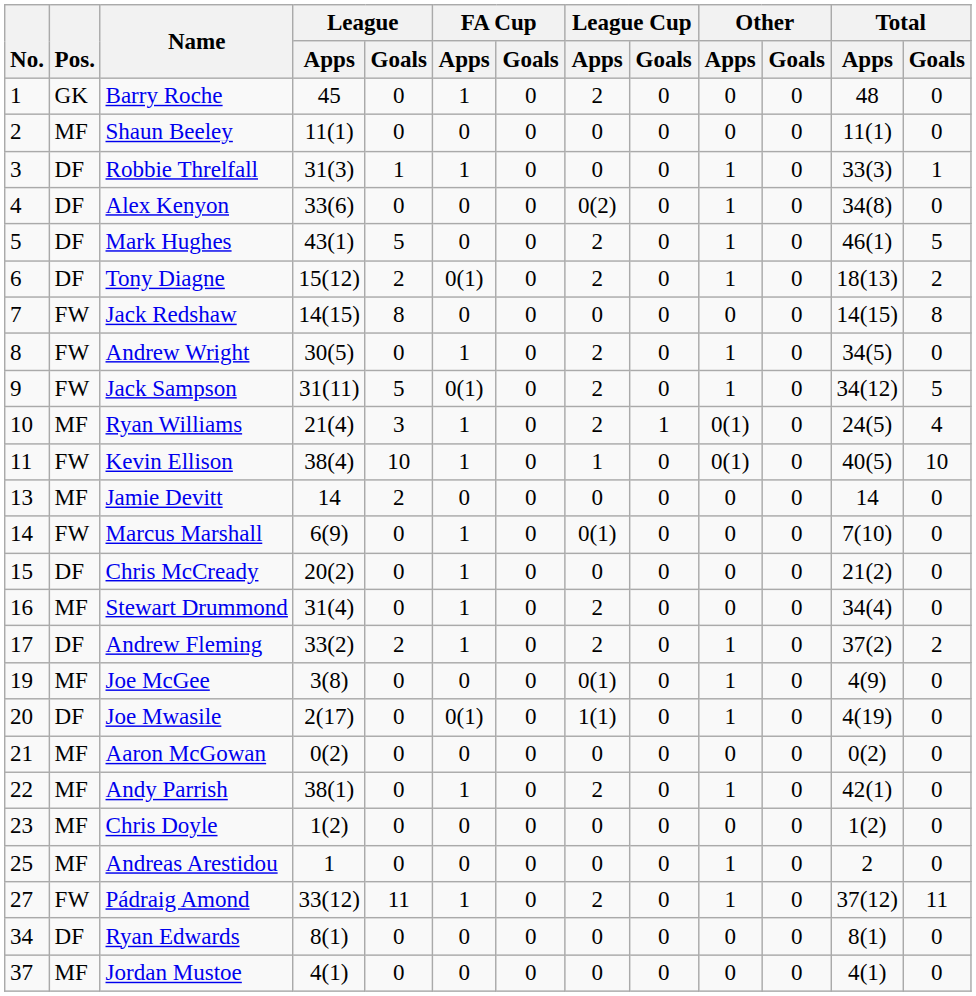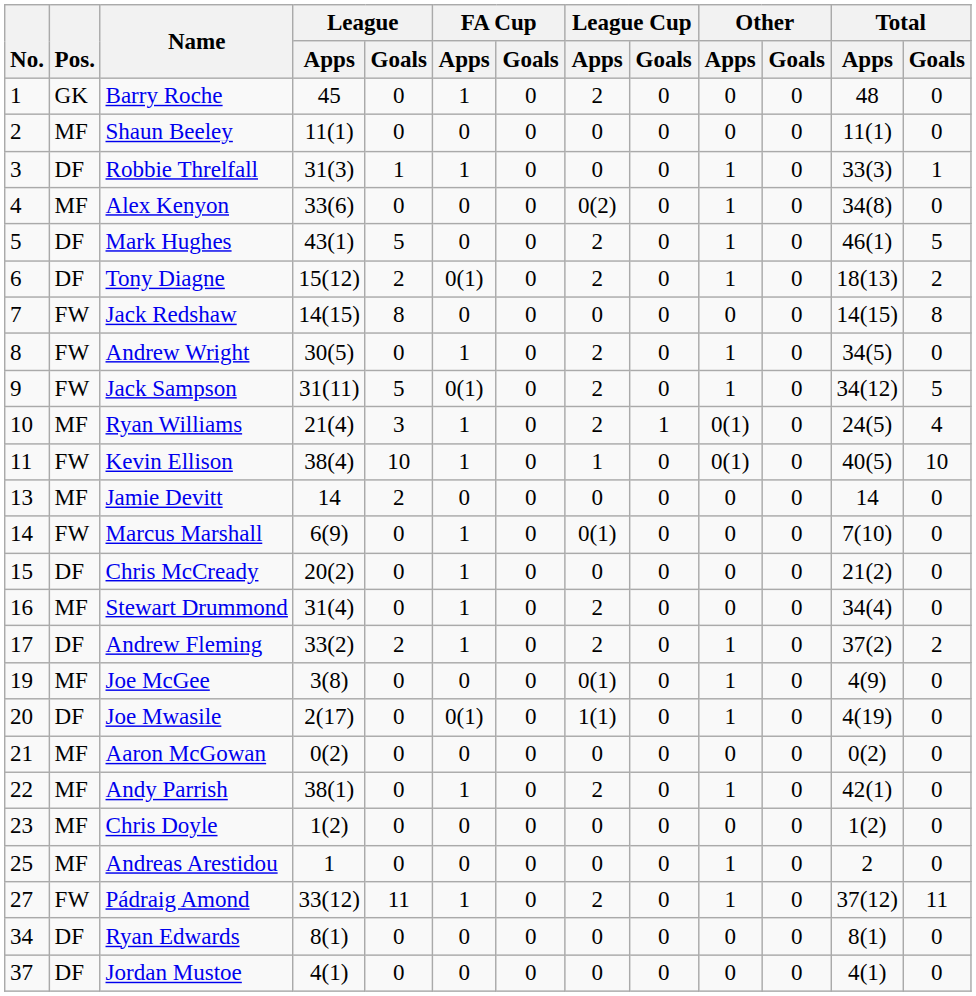Alex Kenyon | Pos.: DF -> MF
Jordan Mustoe | Pos.: MF -> DF
